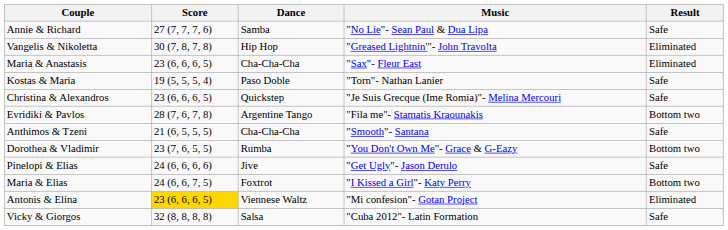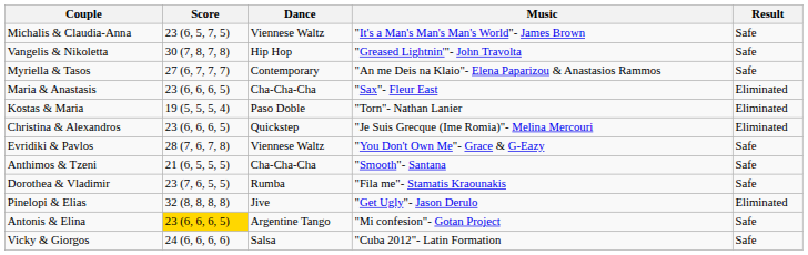- row: Annie & Richard | 27 (7, 7, 7, 6) | Samba | "No Lie"- Sean Paul & Dua Lipa | Safe
+ row: Michalis & Claudia-Anna | 23 (6, 5, 7, 5) | Viennese Waltz | "It's a Man's Man's Man's World"- James Brown | Safe
Vangelis & Nikoletta | Result: Eliminated -> Safe
+ row: Myriella & Tasos | 27 (6, 7, 7, 7) | Contemporary | "An me Deis na Klaio"- Elena Paparizou & Anastasios Rammos | Safe
Kostas & Maria | Result: Safe -> Eliminated
Christina & Alexandros | Result: Safe -> Eliminated
Evridiki & Pavlos | Dance: Argentine Tango -> Viennese Waltz
Evridiki & Pavlos | Music: "Fila me"- Stamatis Kraounakis -> "You Don't Own Me"- Grace & G-Eazy
Evridiki & Pavlos | Result: Bottom two -> Safe
Dorothea & Vladimir | Music: "You Don't Own Me"- Grace & G-Eazy -> "Fila me"- Stamatis Kraounakis
Dorothea & Vladimir | Result: Bottom two -> Safe
Pinelopi & Elias | Score: 24 (6, 6, 6, 6) -> 32 (8, 8, 8, 8)
Pinelopi & Elias | Result: Safe -> Eliminated
- row: Maria & Elias | 24 (6, 6, 7, 5) | Foxtrot | "I Kissed a Girl"- Katy Perry | Bottom two
Antonis & Elina | Dance: Viennese Waltz -> Argentine Tango
Antonis & Elina | Result: Eliminated -> Safe
Vicky & Giorgos | Score: 32 (8, 8, 8, 8) -> 24 (6, 6, 6, 6)
